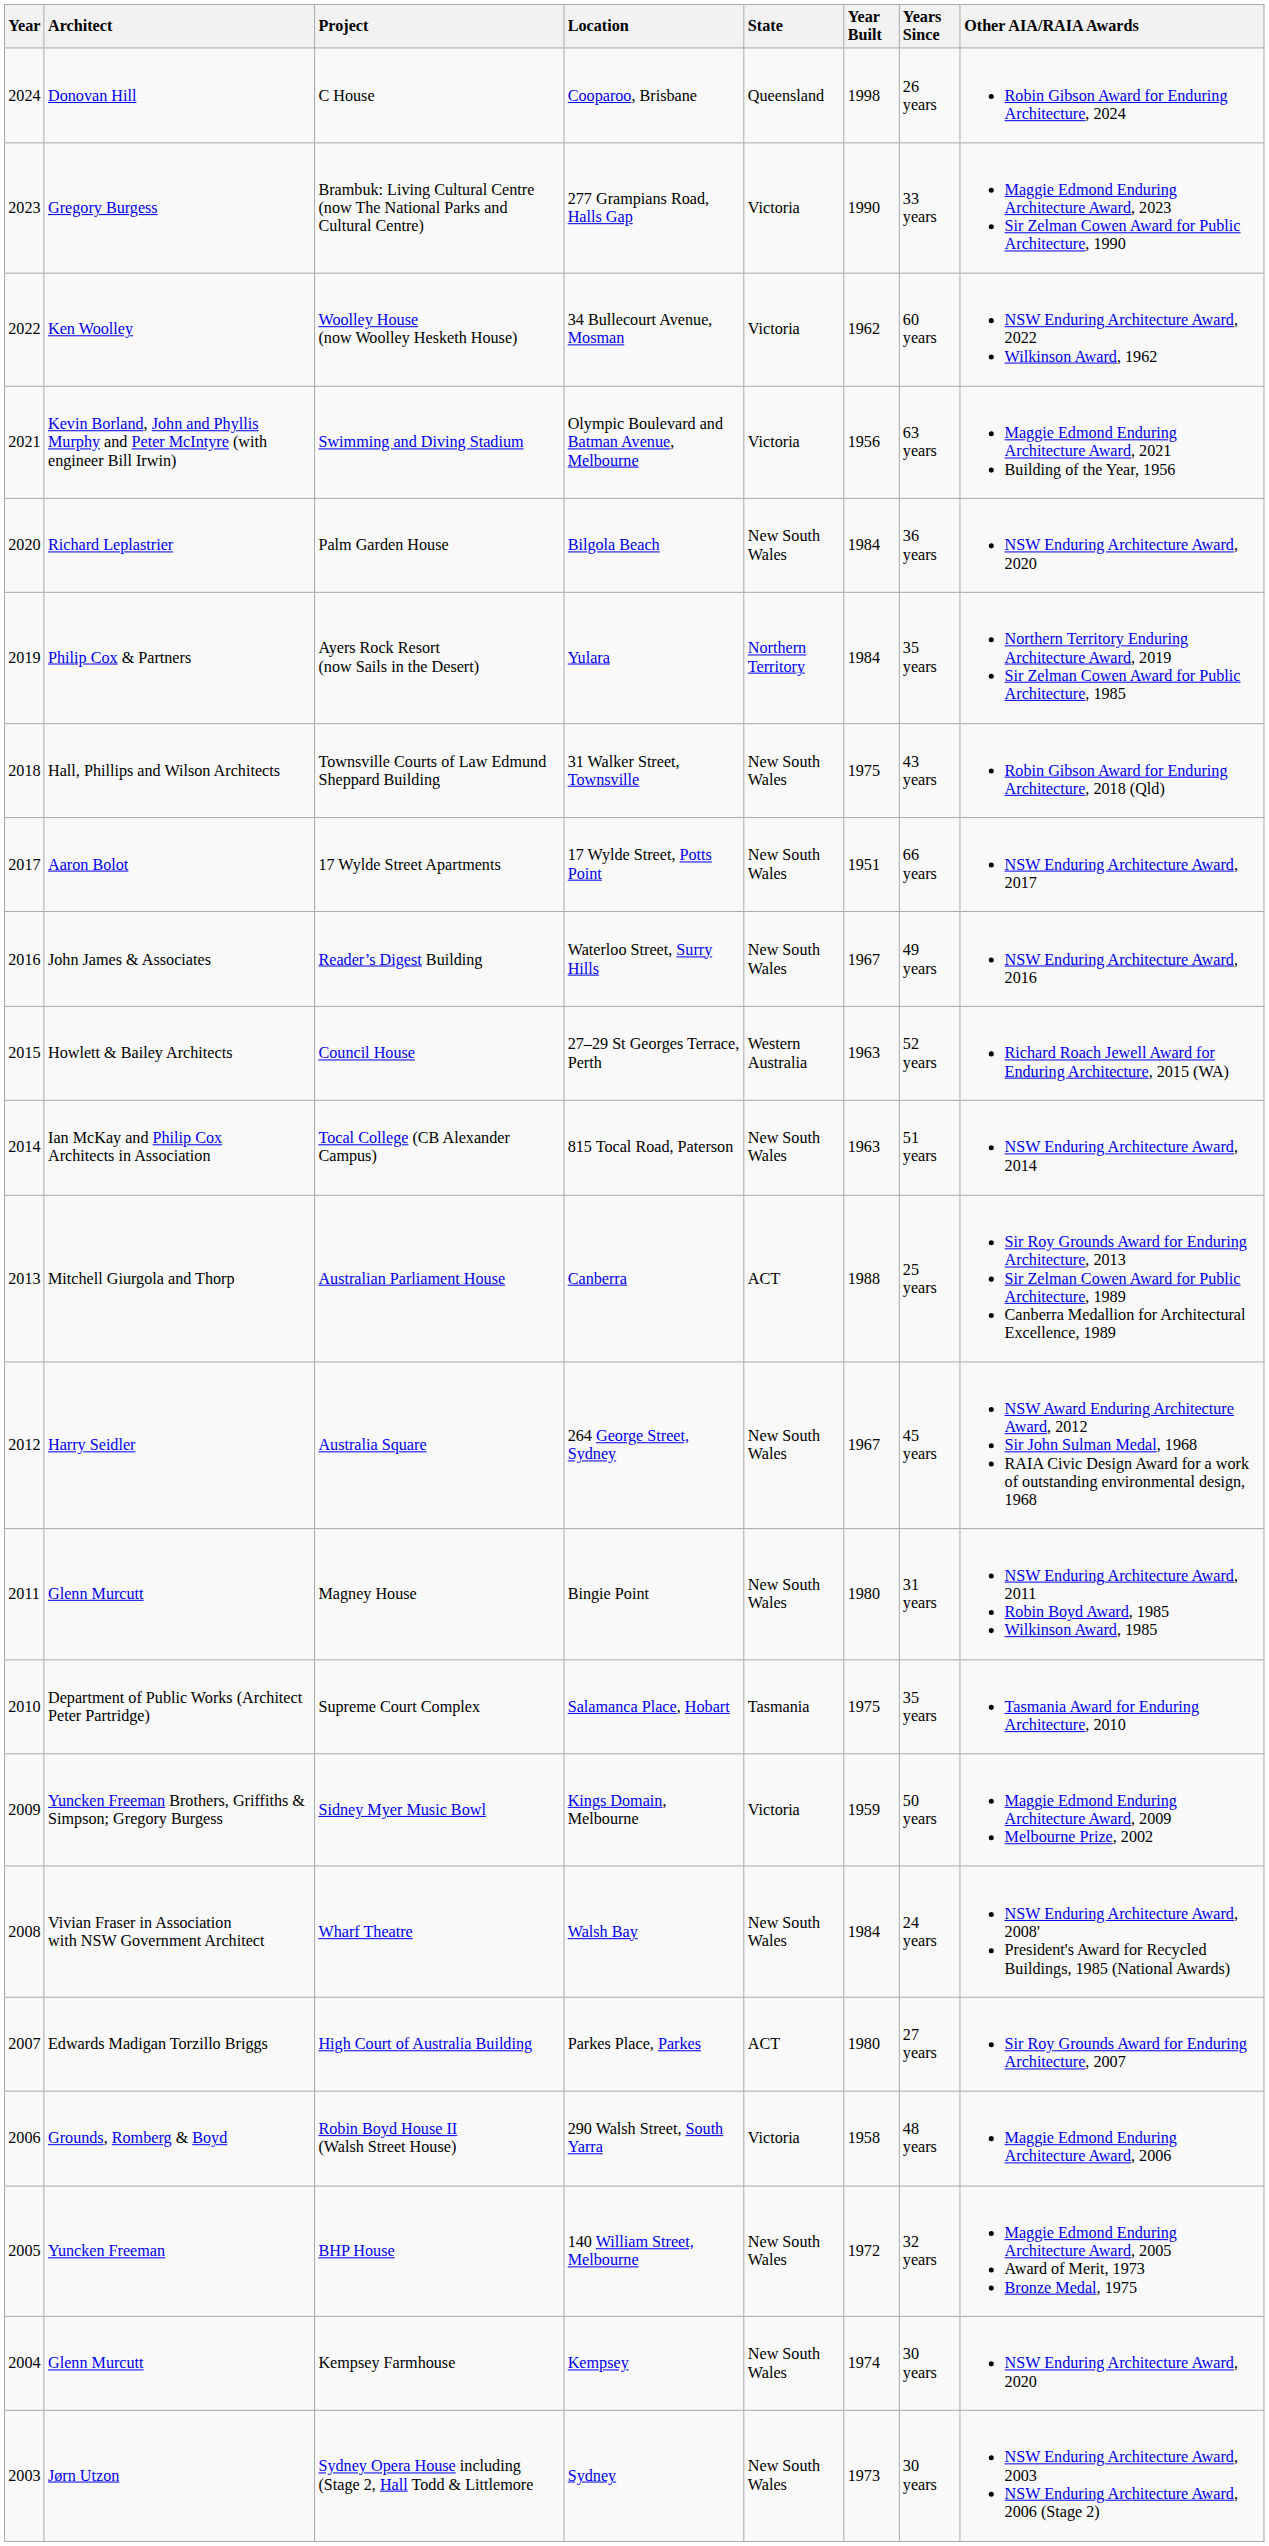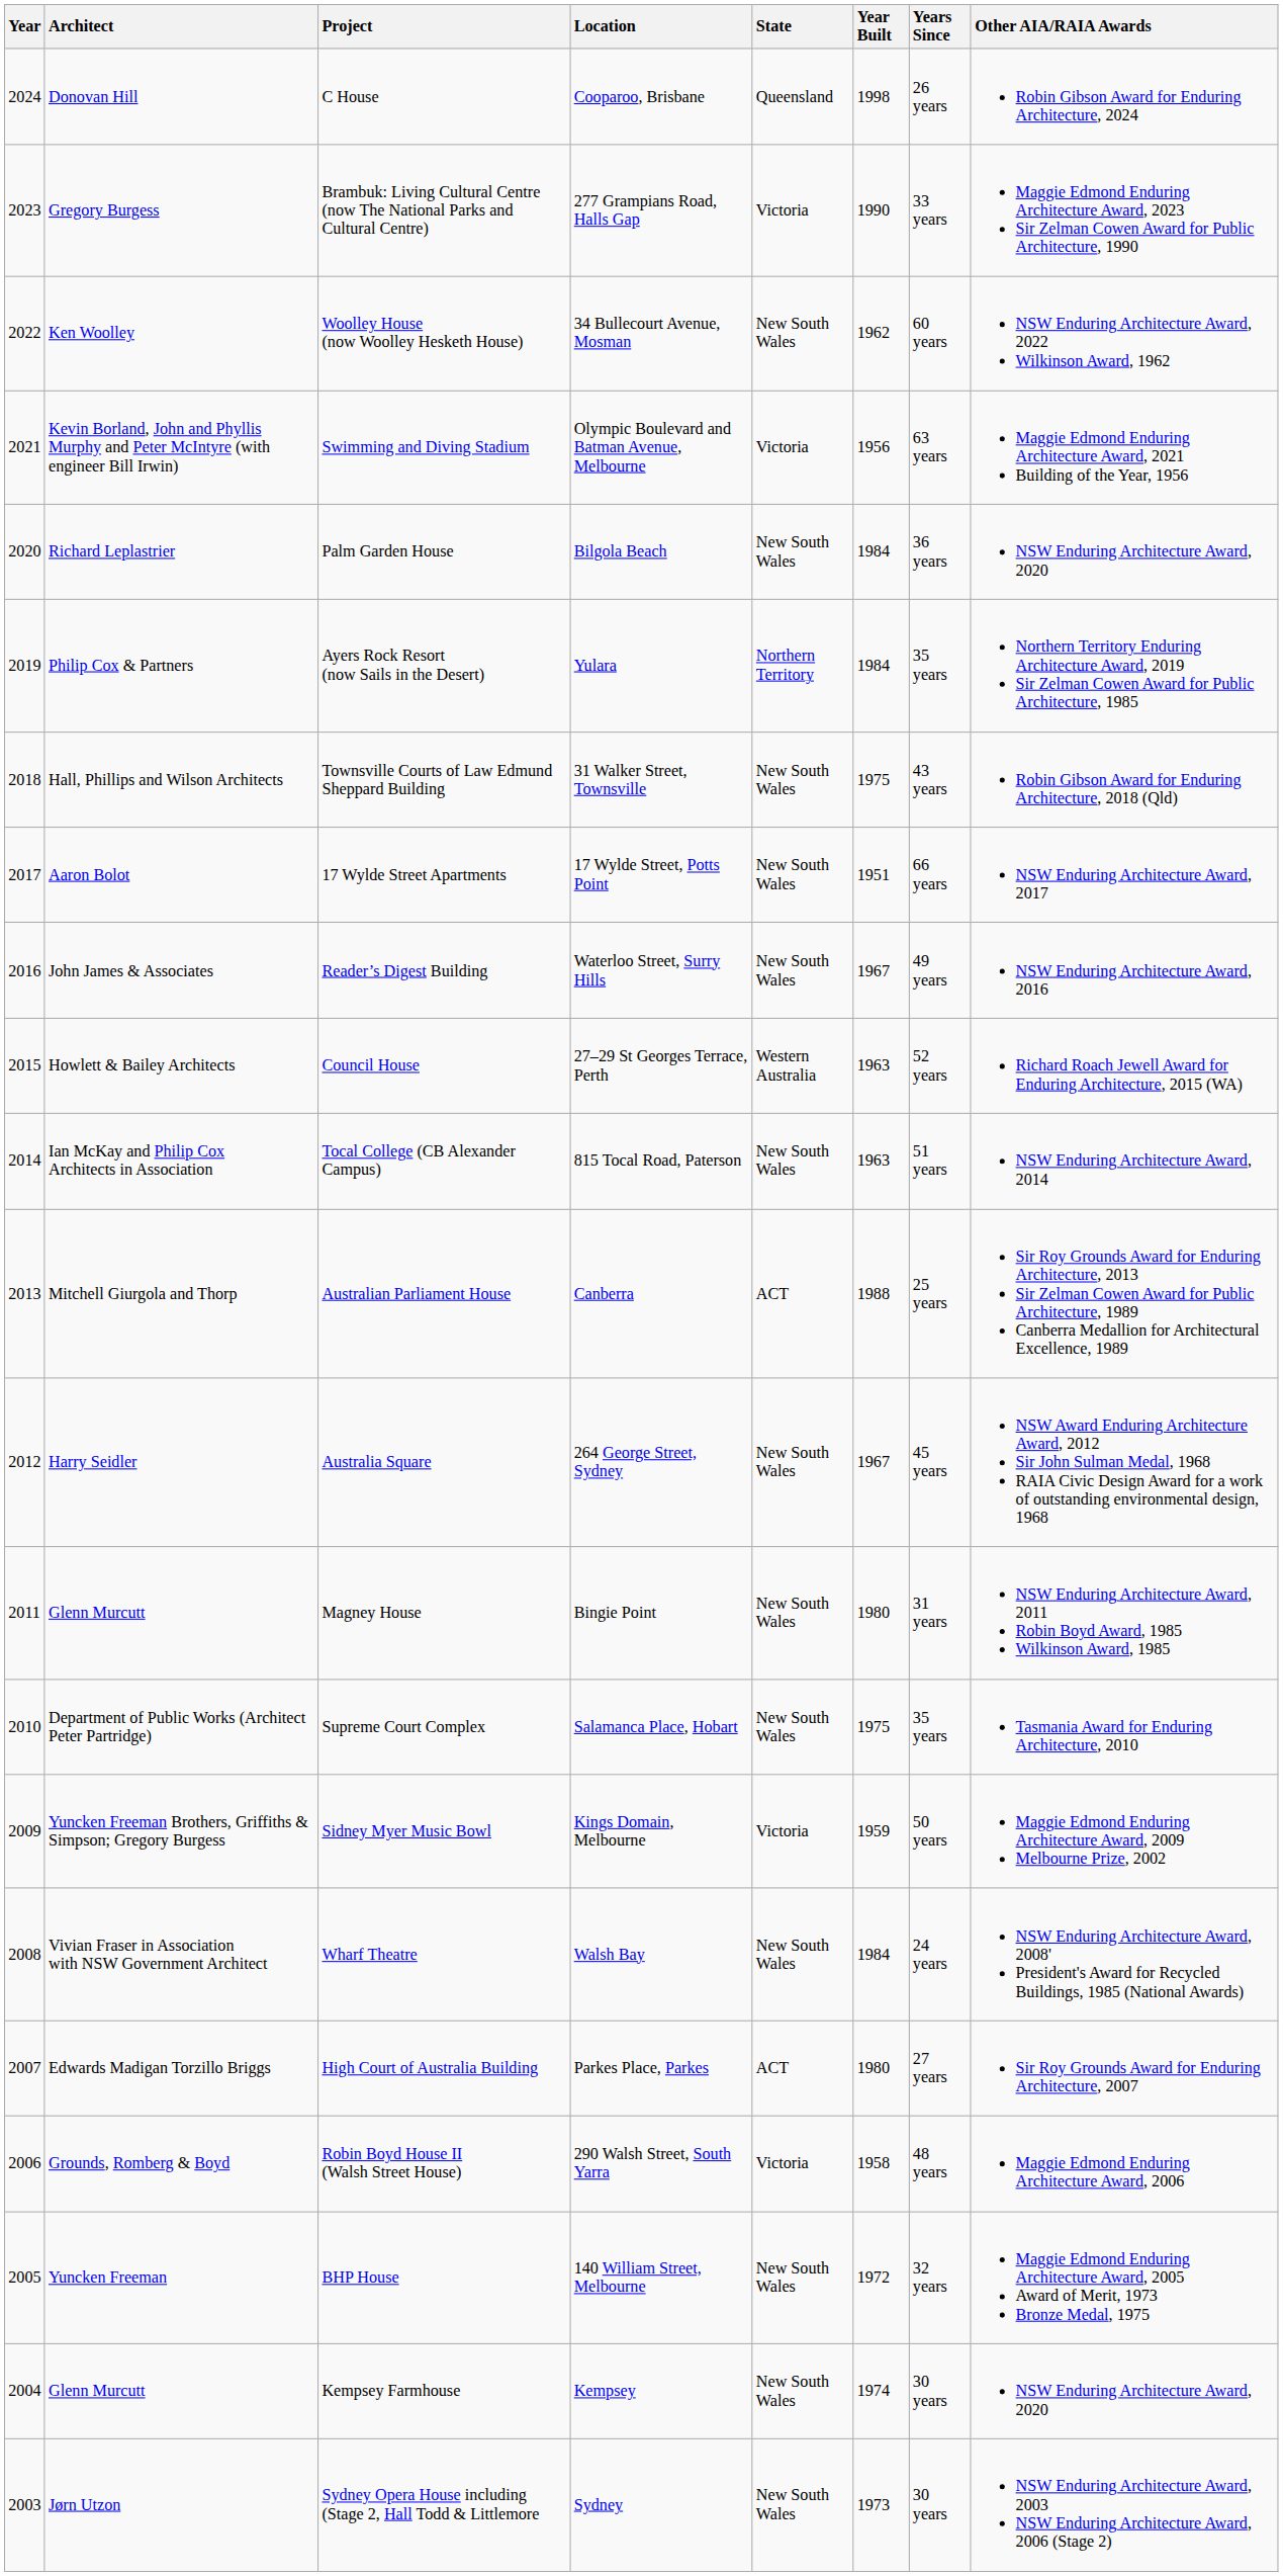Woolley House (now Woolley Hesketh House) | State: Victoria -> New South Wales
Supreme Court Complex | State: Tasmania -> New South Wales
